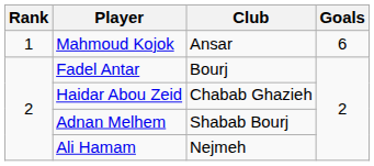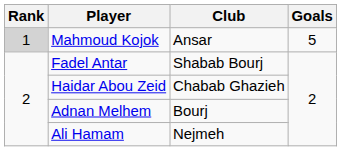Mahmoud Kojok | Rank: no background -> lightgrey background
Mahmoud Kojok | Goals: 6 -> 5
Fadel Antar | Club: Bourj -> Shabab Bourj
Adnan Melhem | Club: Shabab Bourj -> Bourj
